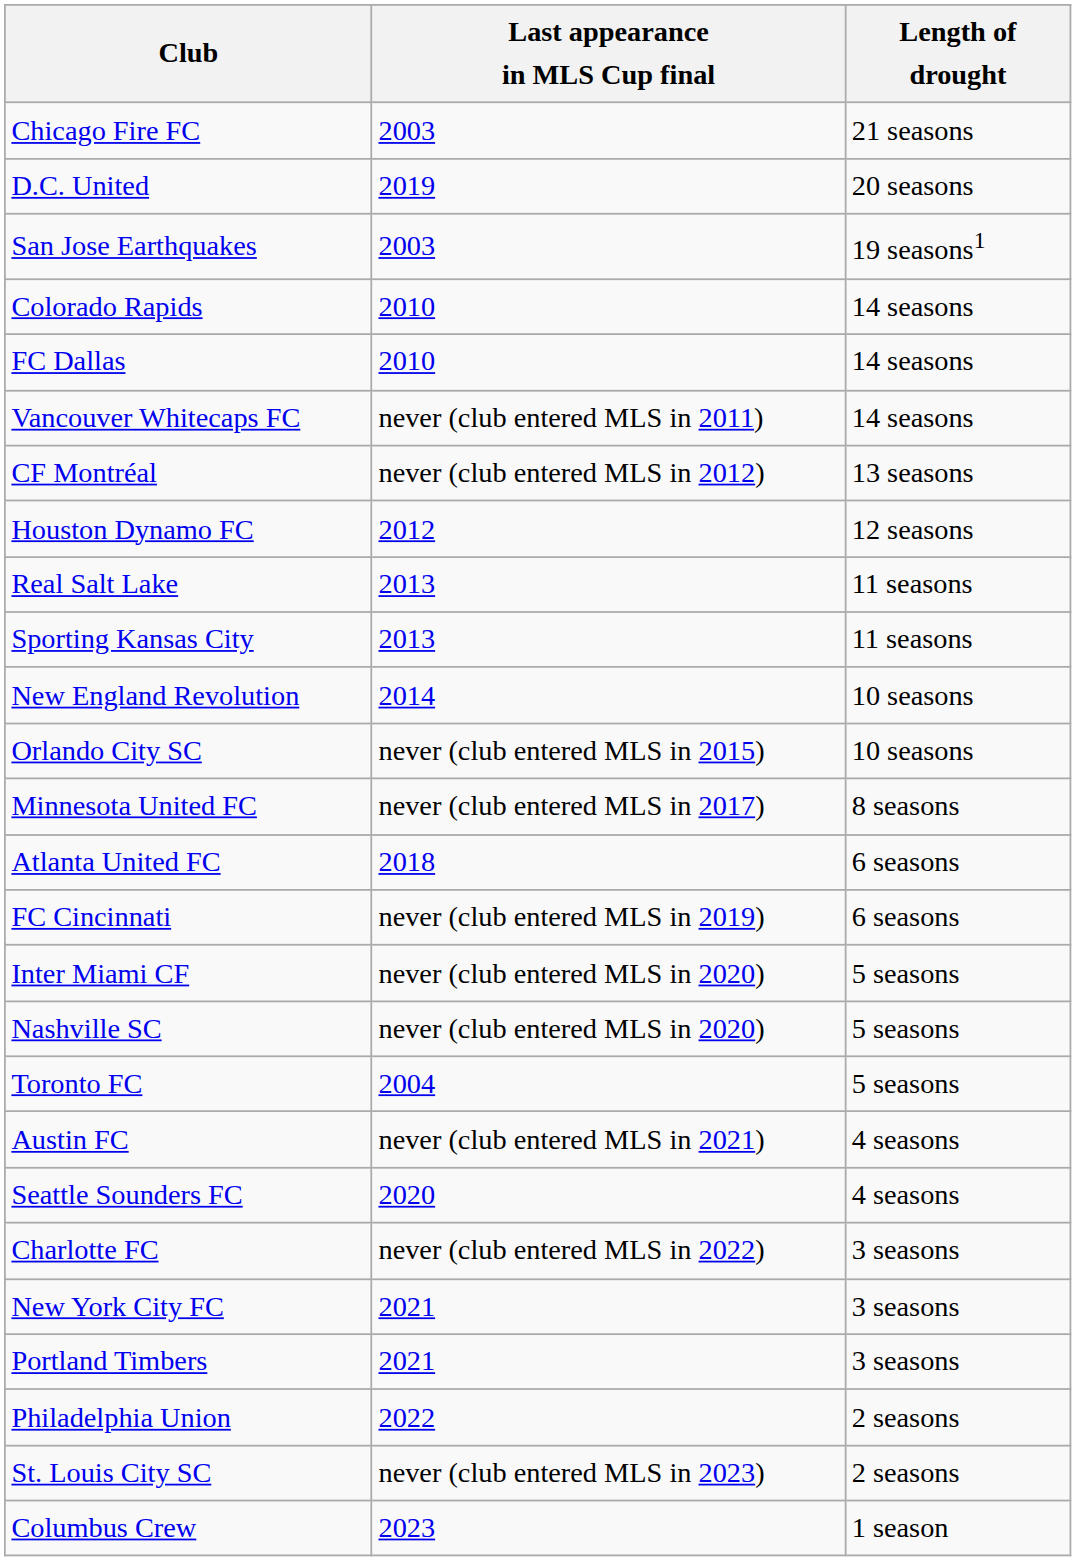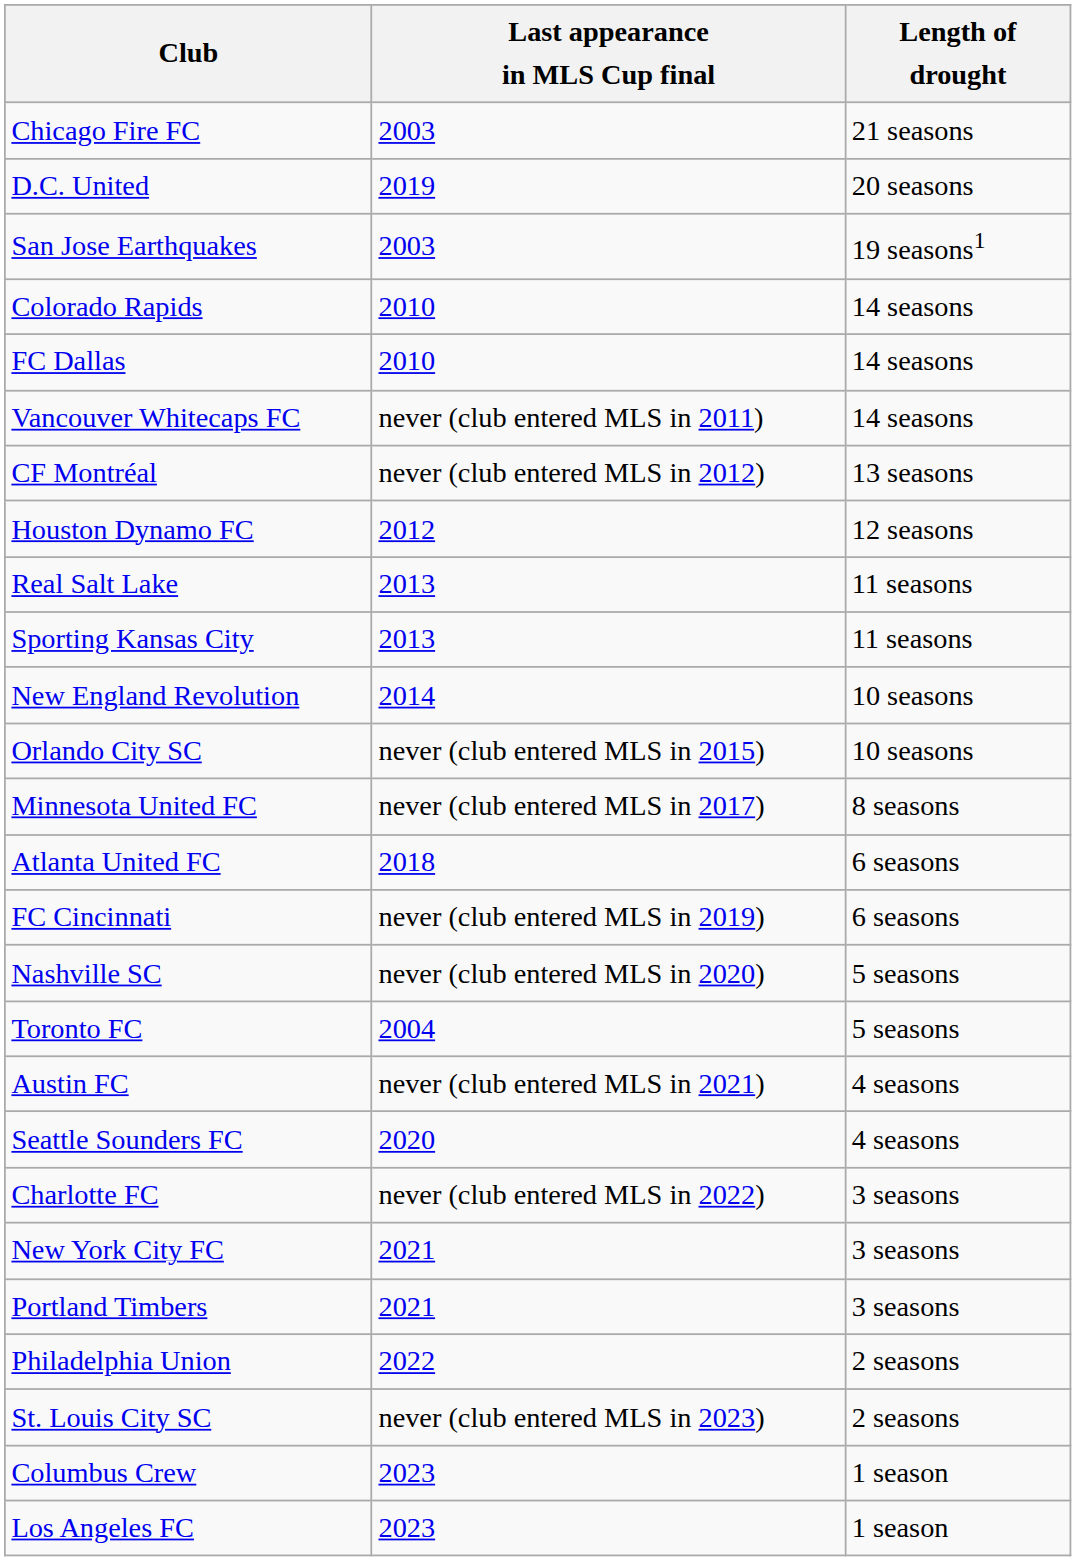- row: Inter Miami CF | never (club entered MLS in 2020) | 5 seasons
+ row: Los Angeles FC | 2023 | 1 season
